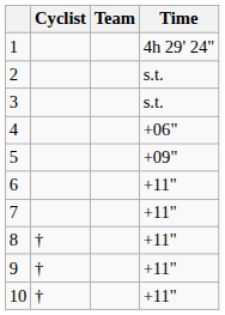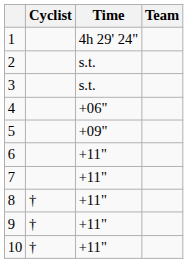columns swapped: Team <-> Time
